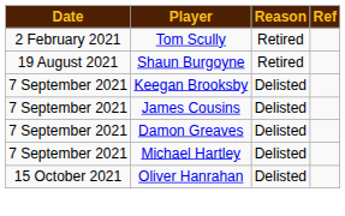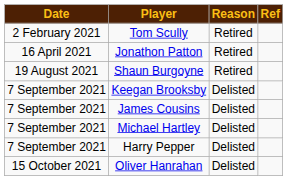+ row: 16 April 2021 | Jonathon Patton | Retired
- row: 7 September 2021 | Damon Greaves | Delisted
+ row: 7 September 2021 | Harry Pepper | Delisted
